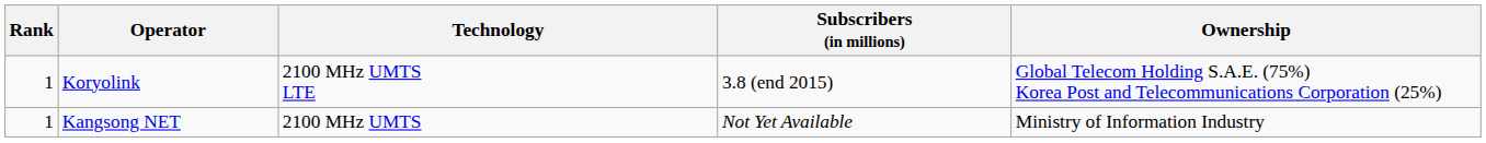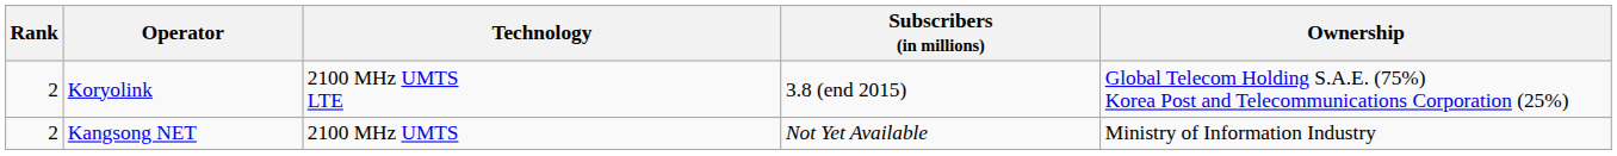Koryolink | Rank: 1 -> 2
Kangsong NET | Rank: 1 -> 2
